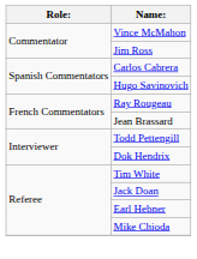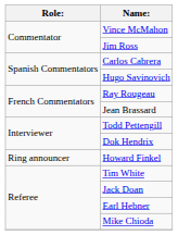+ row: Ring announcer | Howard Finkel
